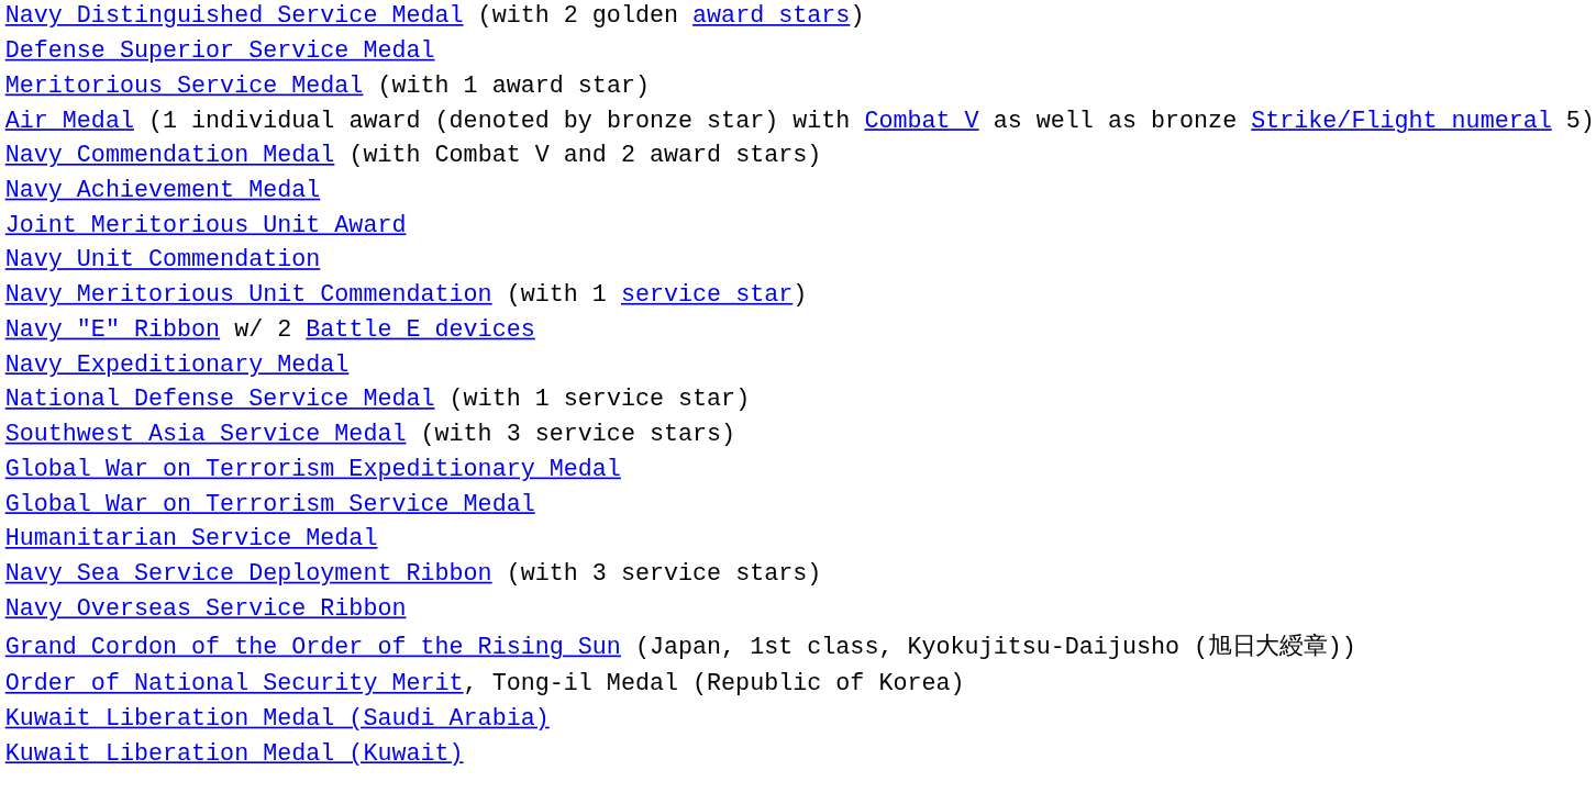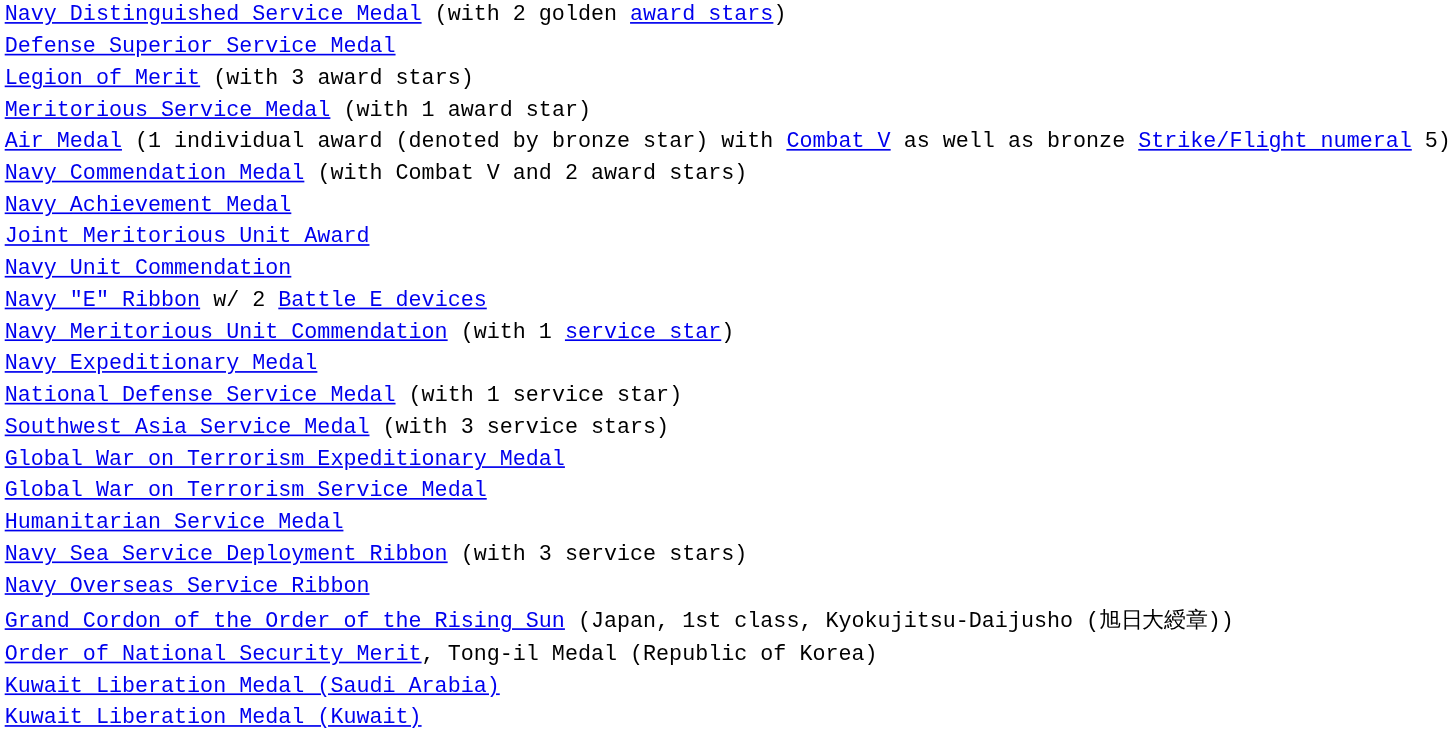+ row: Legion of Merit (with 3 award stars)
rows swapped: Navy Meritorious Unit Commendation (with 1 service star) <-> Navy "E" Ribbon w/ 2 Battle E devices
